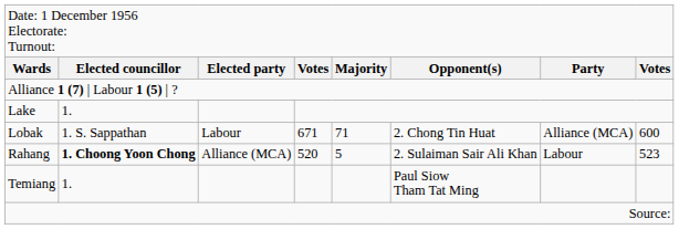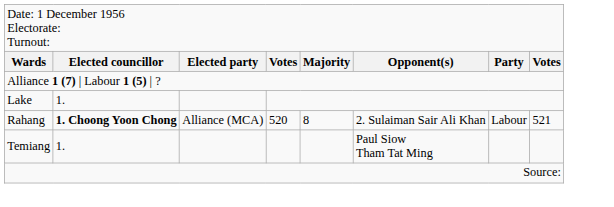- row: Lobak | 1. S. Sappathan | Labour | 671 | 71 | 2. Chong Tin Huat | Alliance (MCA) | 600
Rahang | column 5: 5 -> 8
Rahang | column 8: 523 -> 521
